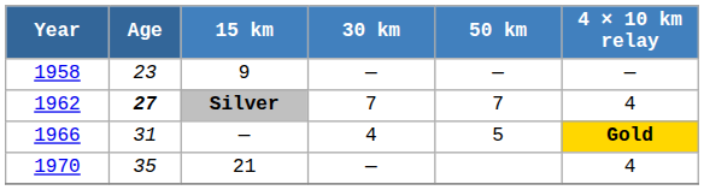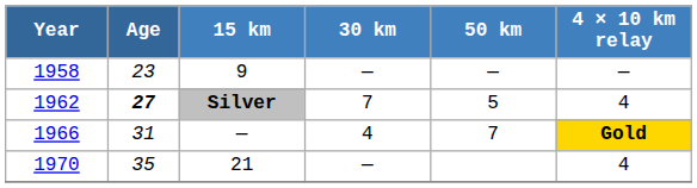1962 | 50 km: 7 -> 5
1966 | 50 km: 5 -> 7
